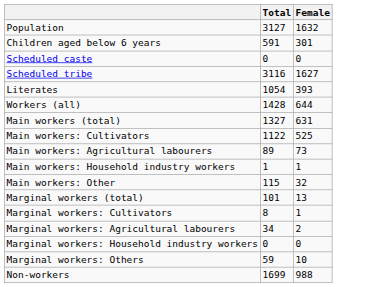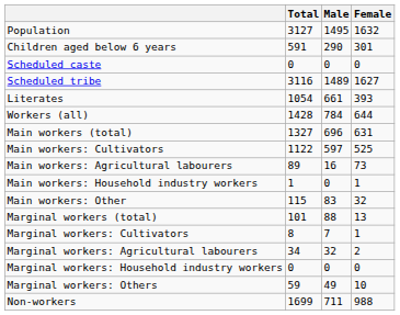+ column: Male | 1495 | 290 | 0 | 1489 | 661 | 784 | 696 | 597 | 16 | 0 | 83 | 88 | 7 | 32 | 0 | 49 | 711
